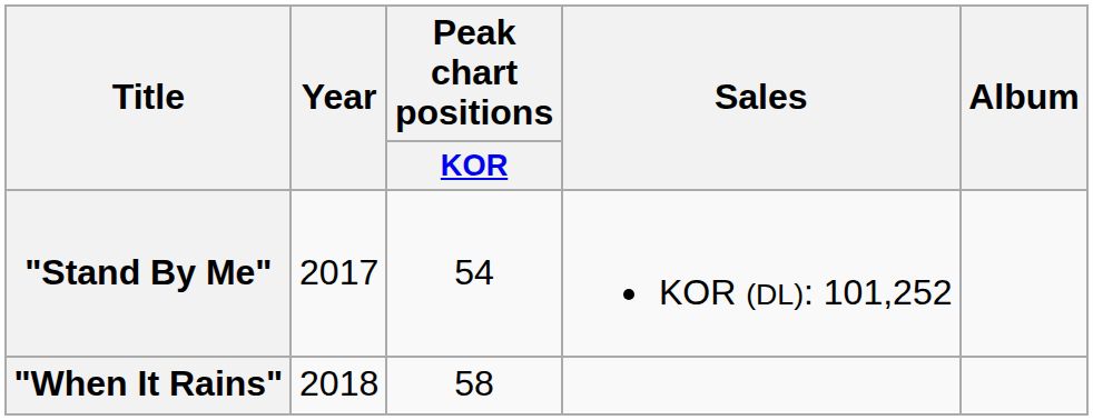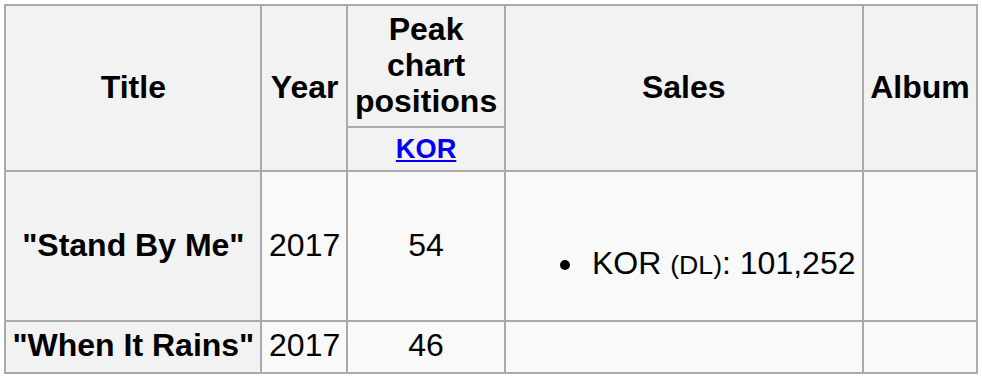"When It Rains" | Year: 2018 -> 2017
"When It Rains" | Peak chart positions / KOR: 58 -> 46
